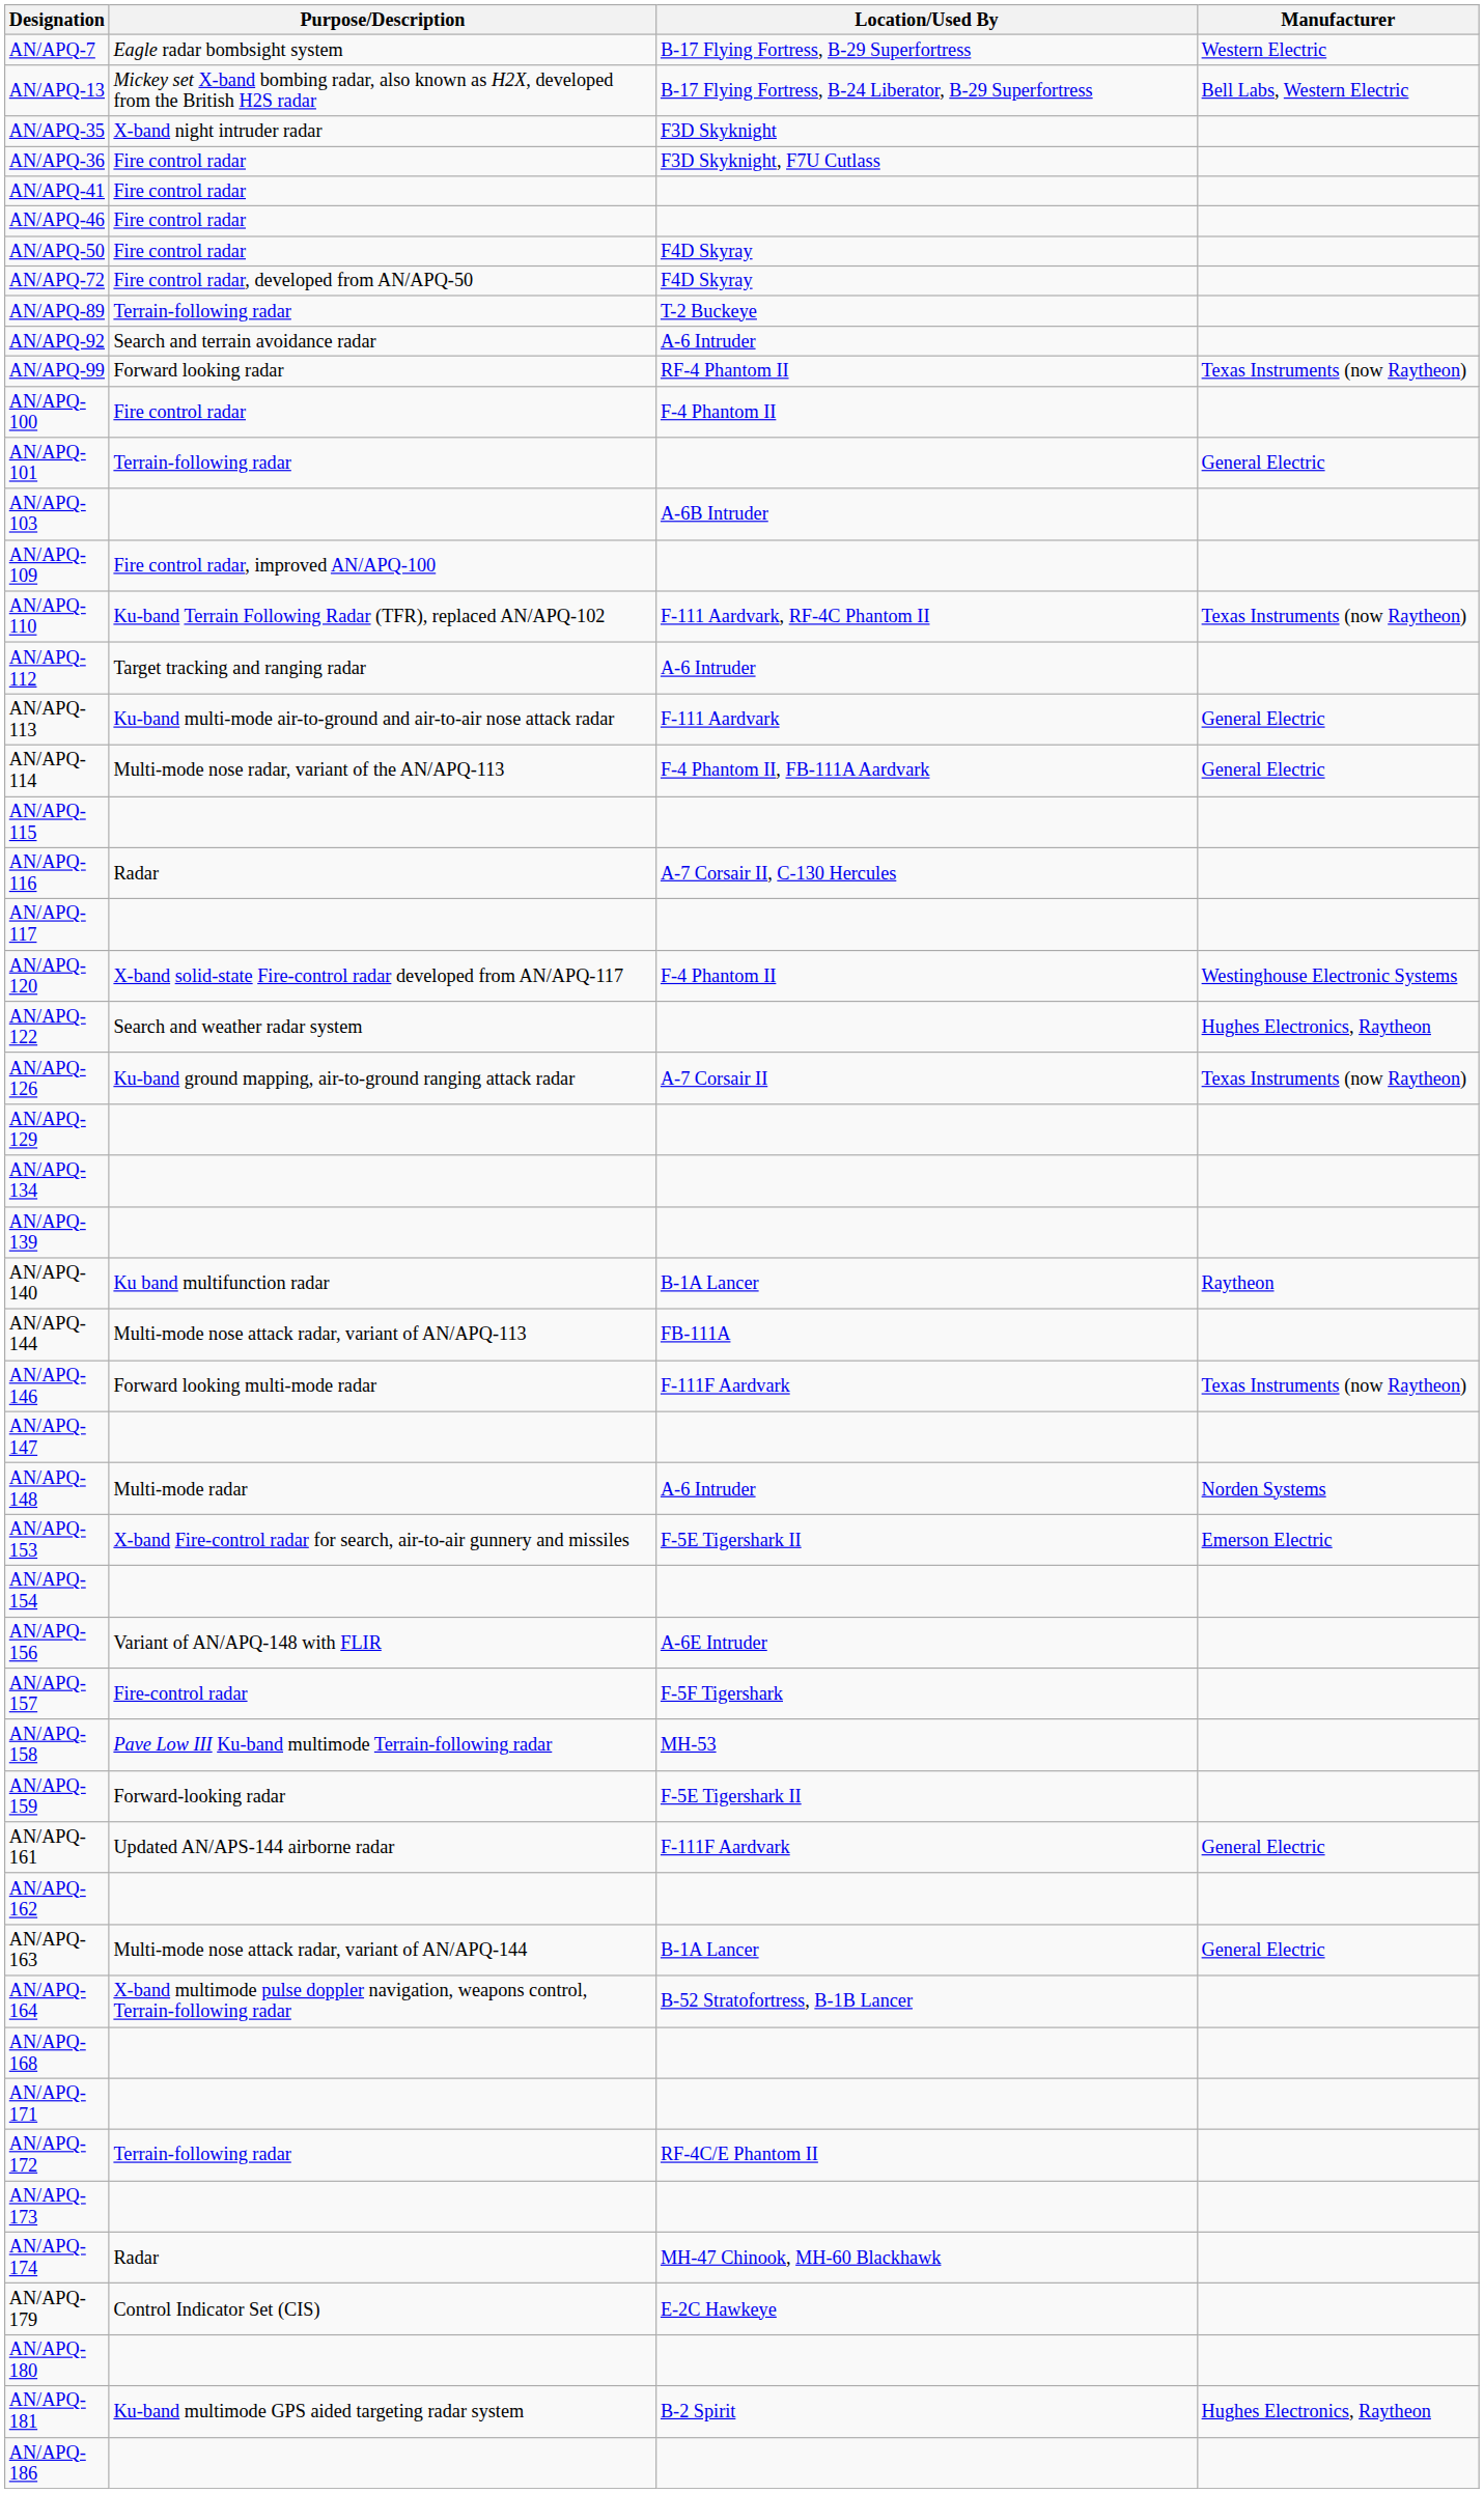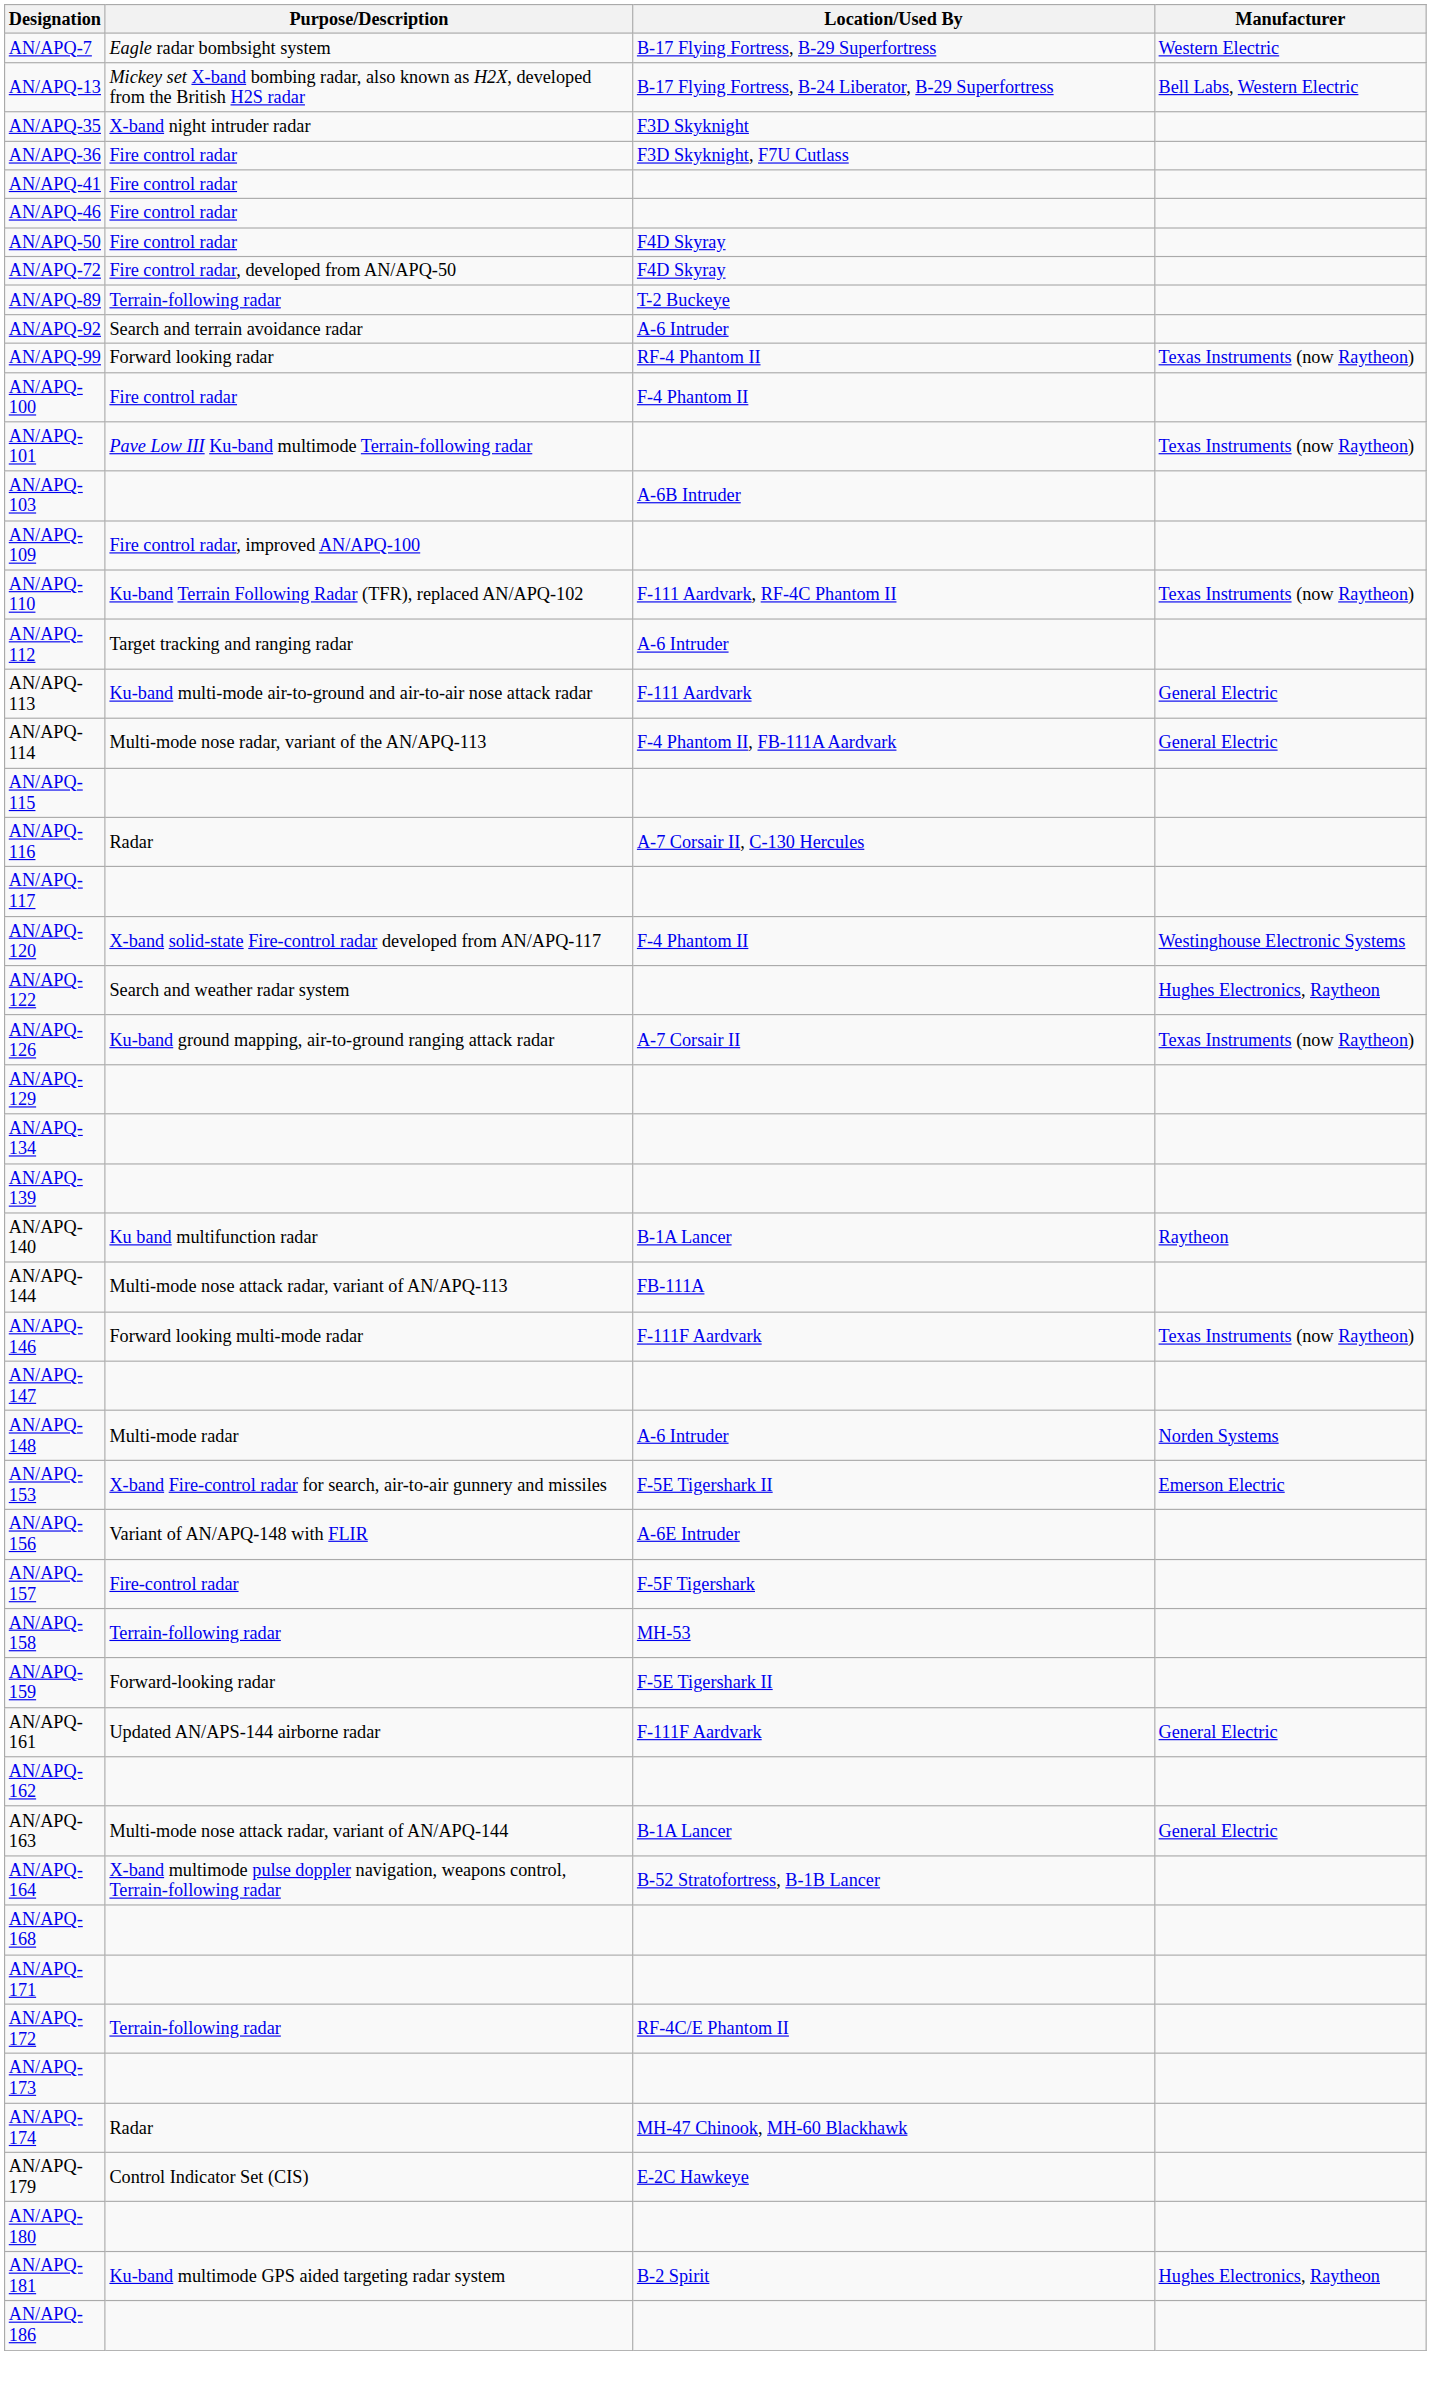AN/APQ-101 | Purpose/Description: Terrain-following radar -> Pave Low III Ku-band multimode Terrain-following radar
AN/APQ-101 | Manufacturer: General Electric -> Texas Instruments (now Raytheon)
- row: AN/APQ-154
AN/APQ-158 | Purpose/Description: Pave Low III Ku-band multimode Terrain-following radar -> Terrain-following radar
